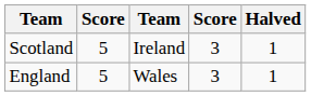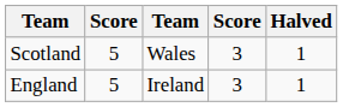Scotland | column 3: Ireland -> Wales
England | column 3: Wales -> Ireland
